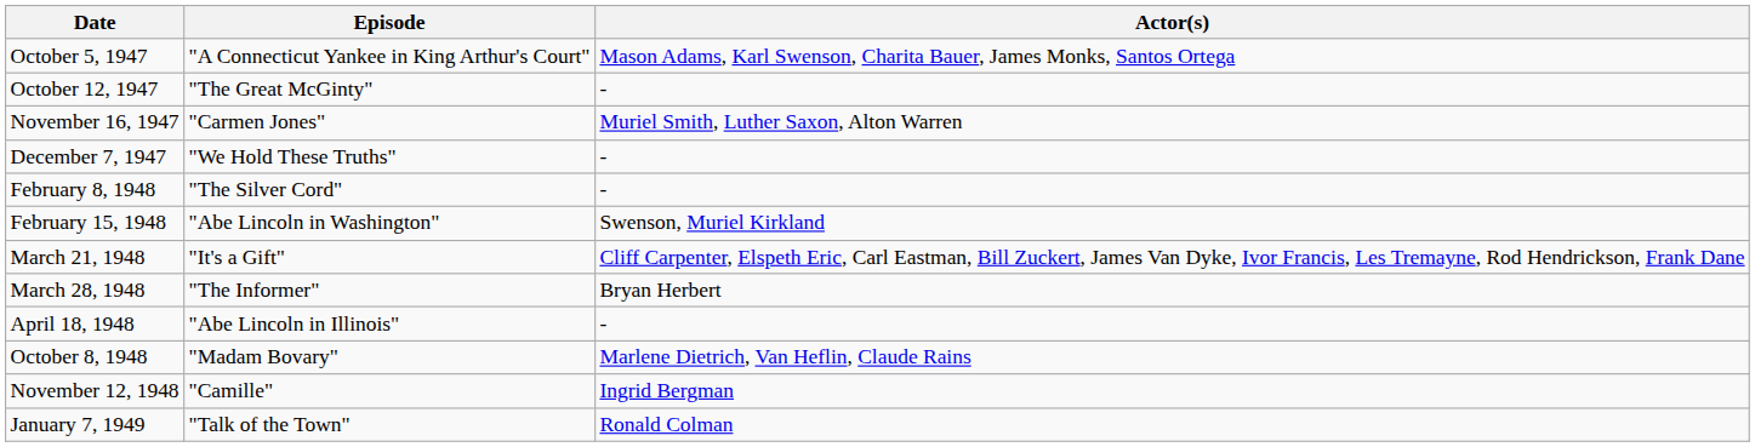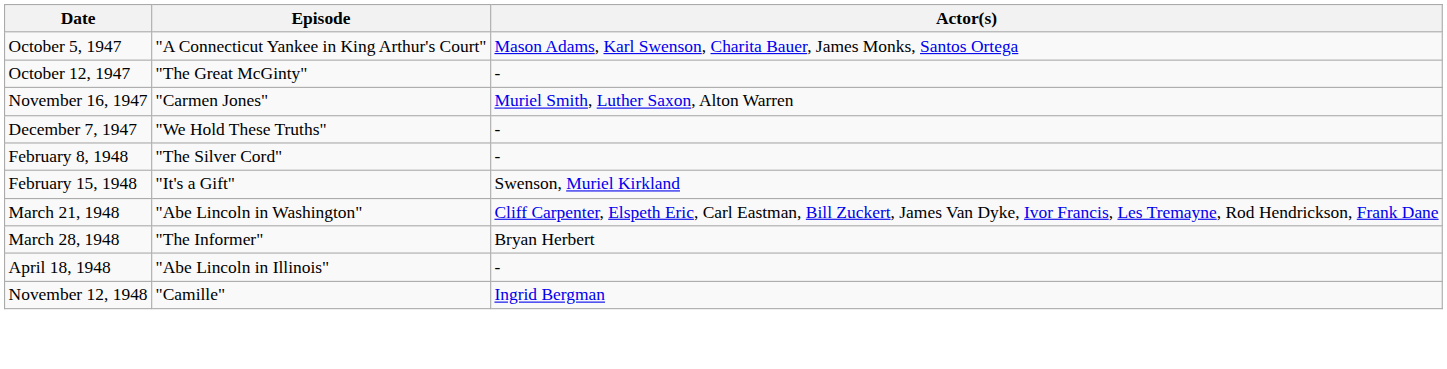February 15, 1948 | Episode: "Abe Lincoln in Washington" -> "It's a Gift"
March 21, 1948 | Episode: "It's a Gift" -> "Abe Lincoln in Washington"
- row: October 8, 1948 | "Madam Bovary" | Marlene Dietrich, Van Heflin, Claude Rains
- row: January 7, 1949 | "Talk of the Town" | Ronald Colman
